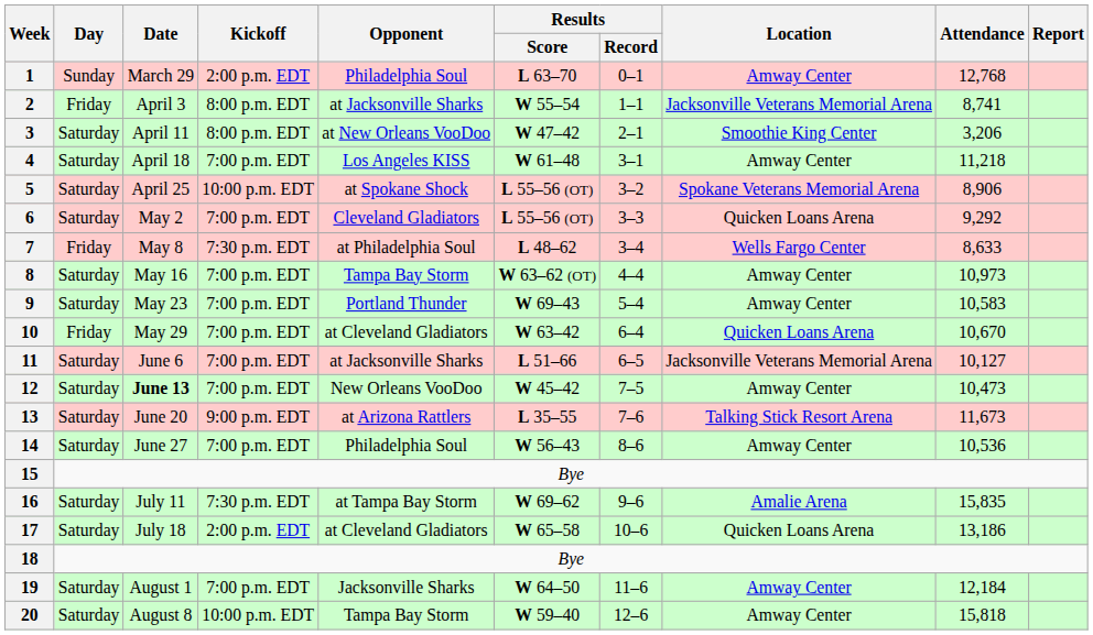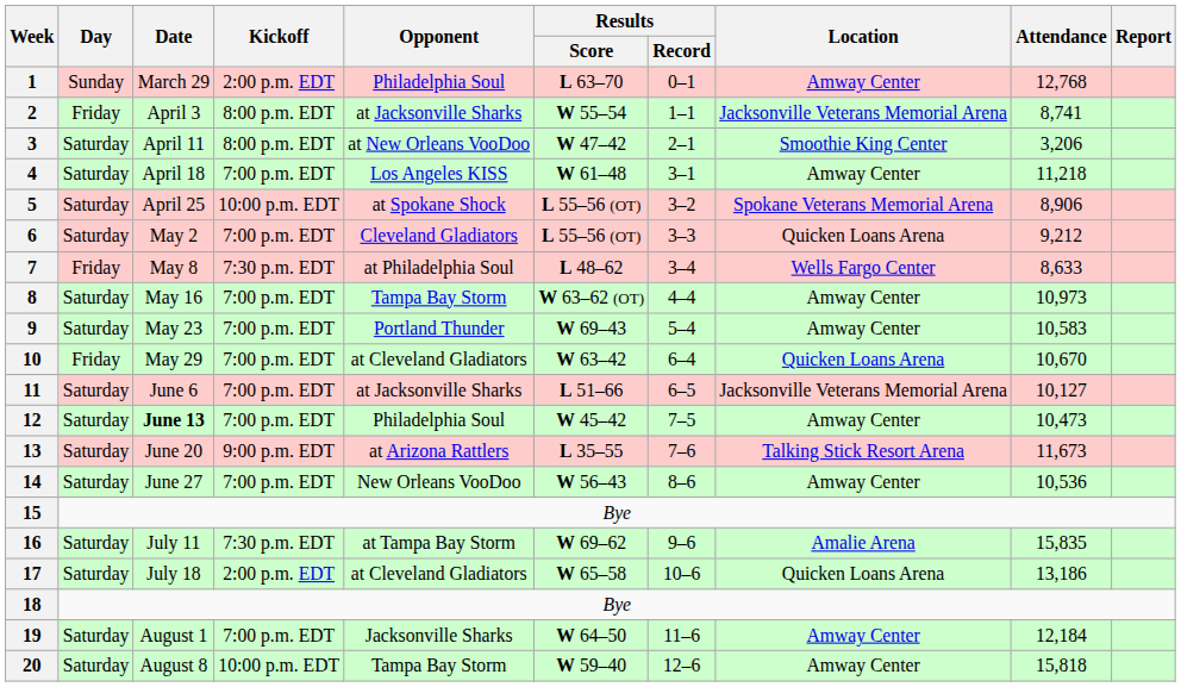6 | Attendance: 9,292 -> 9,212
12 | Opponent: New Orleans VooDoo -> Philadelphia Soul
14 | Opponent: Philadelphia Soul -> New Orleans VooDoo
